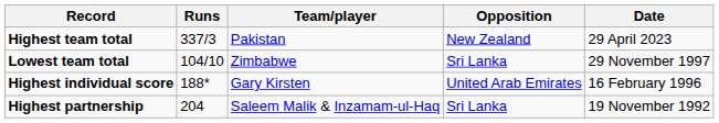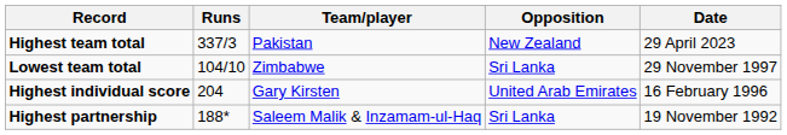Highest individual score | Runs: 188* -> 204
Highest partnership | Runs: 204 -> 188*
